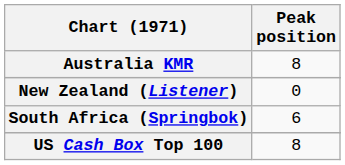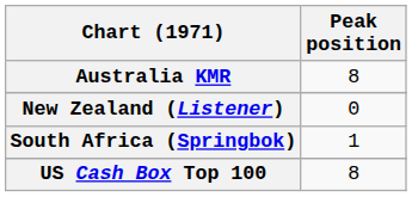South Africa (Springbok) | Peak position: 6 -> 1
